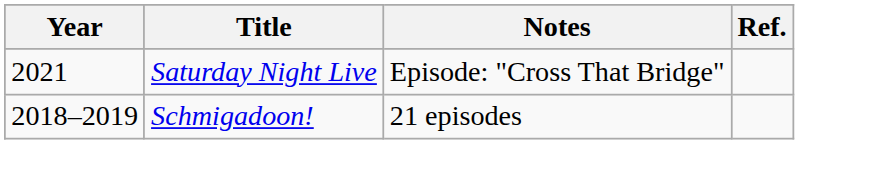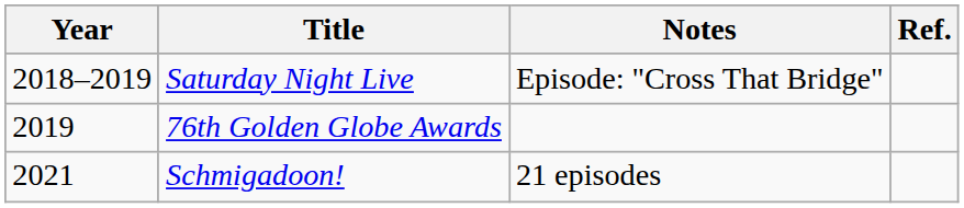Saturday Night Live | Year: 2021 -> 2018–2019
+ row: 2019 | 76th Golden Globe Awards
Schmigadoon! | Year: 2018–2019 -> 2021
